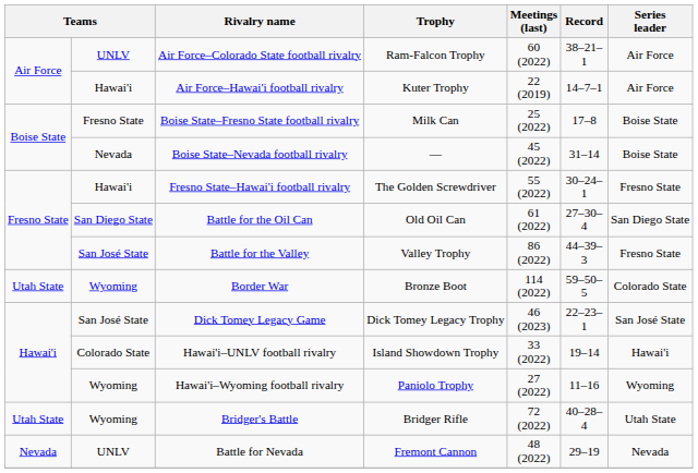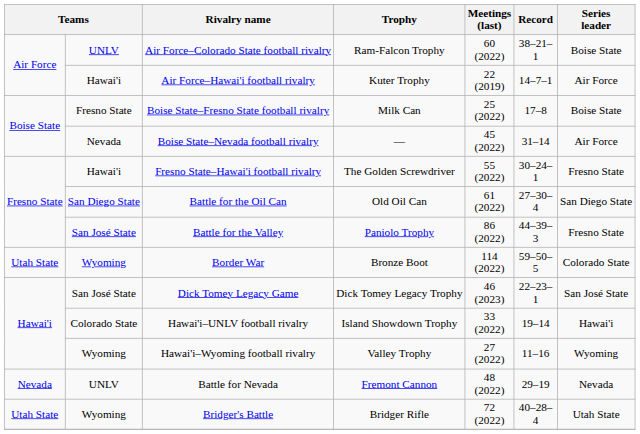Air Force–Colorado State football rivalry | Series leader: Air Force -> Boise State
Boise State–Nevada football rivalry | Series leader: Boise State -> Air Force
Battle for the Valley | Trophy: Valley Trophy -> Paniolo Trophy
Hawai'i–Wyoming football rivalry | Trophy: Paniolo Trophy -> Valley Trophy
rows swapped: Battle for Nevada <-> Bridger's Battle
